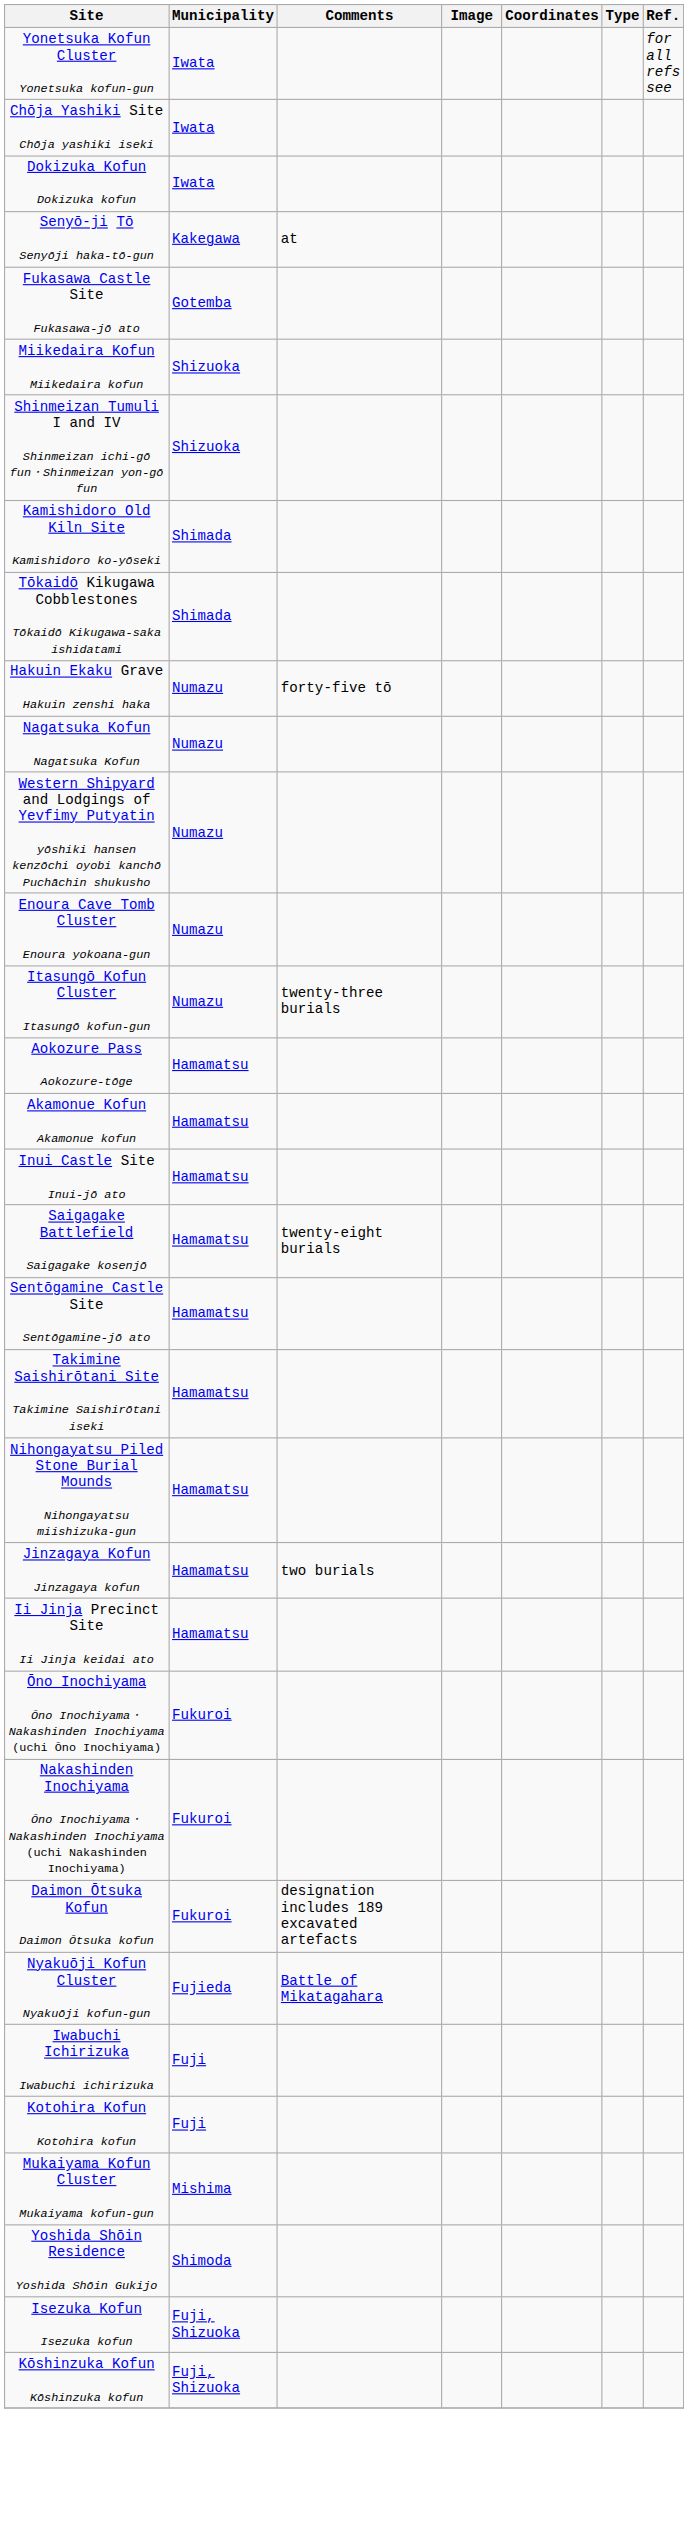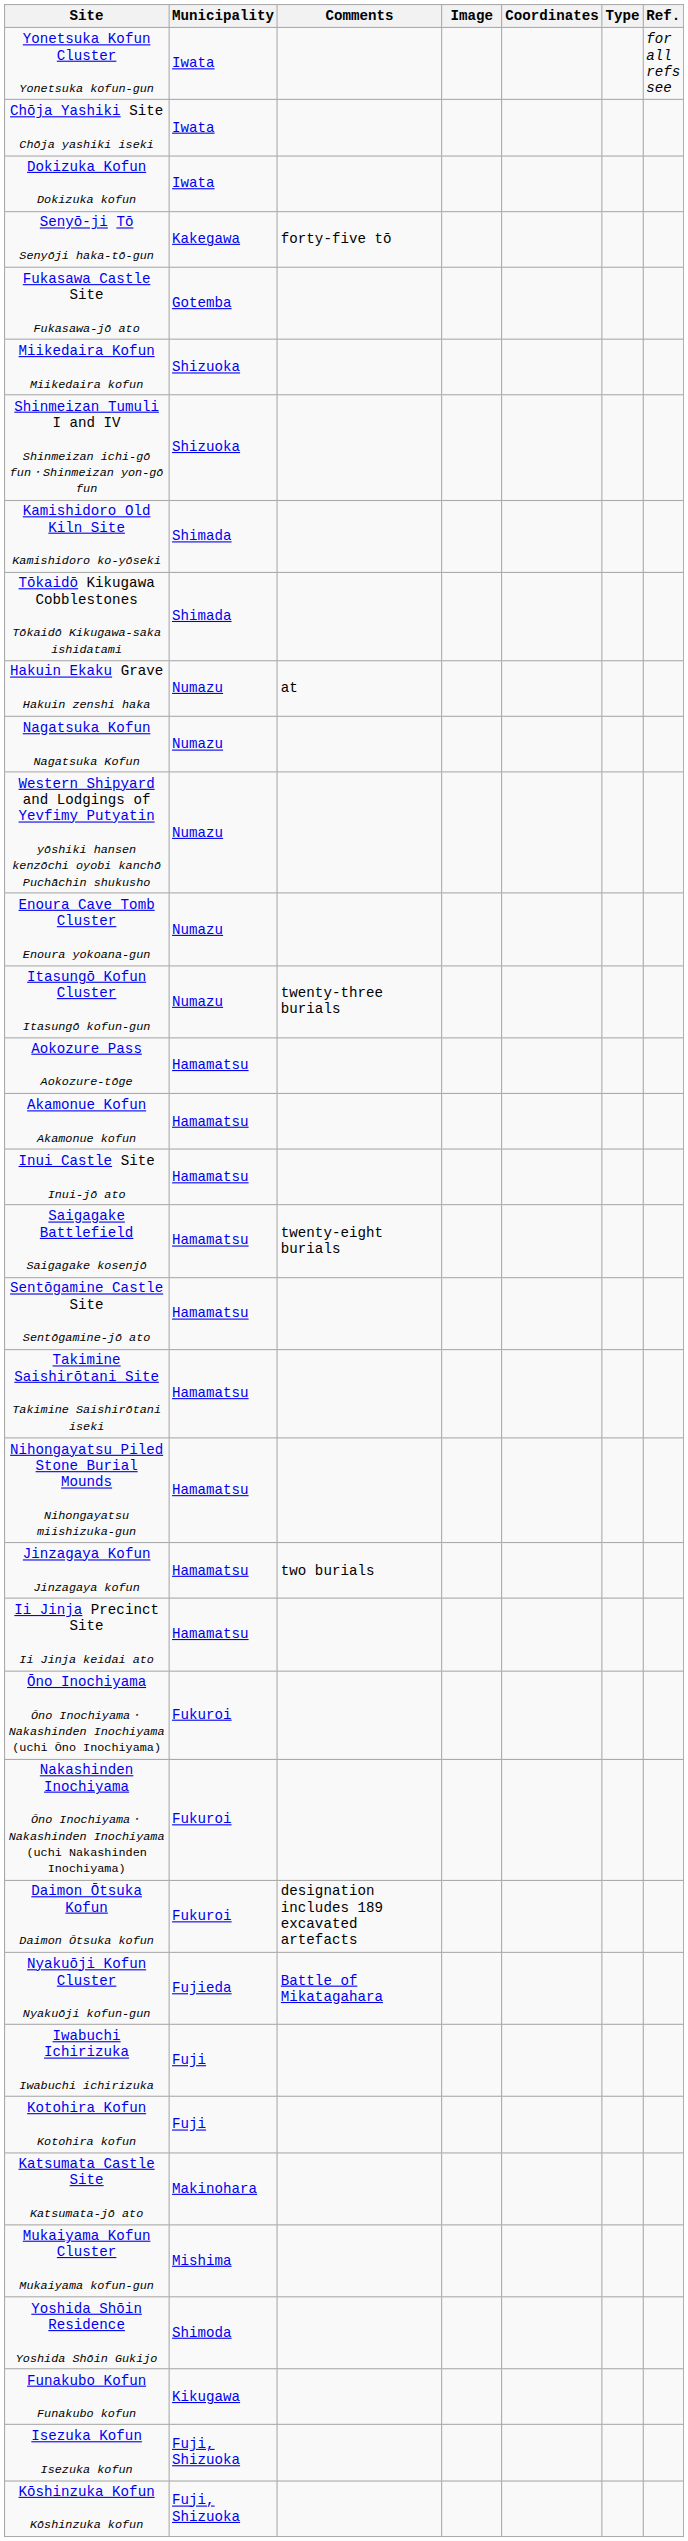Senyō-ji Tō Senyōji haka-tō-gun | Comments: at -> forty-five tō
Hakuin Ekaku Grave Hakuin zenshi haka | Comments: forty-five tō -> at
+ row: Katsumata Castle Site Katsumata-jō ato | Makinohara
+ row: Funakubo Kofun Funakubo kofun | Kikugawa
